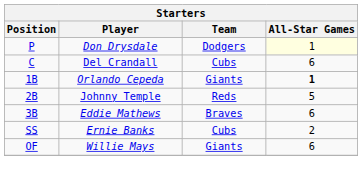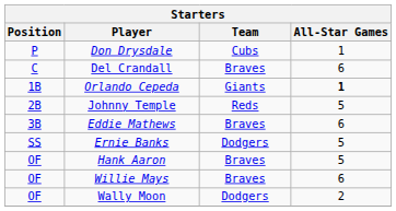Don Drysdale | Team: Dodgers -> Cubs
Don Drysdale | All-Star Games: lightyellow background -> no background
Del Crandall | Team: Cubs -> Braves
Ernie Banks | Team: Cubs -> Dodgers
Ernie Banks | All-Star Games: 2 -> 5
+ row: OF | Hank Aaron | Braves | 5
Willie Mays | Team: Giants -> Braves
+ row: OF | Wally Moon | Dodgers | 2
